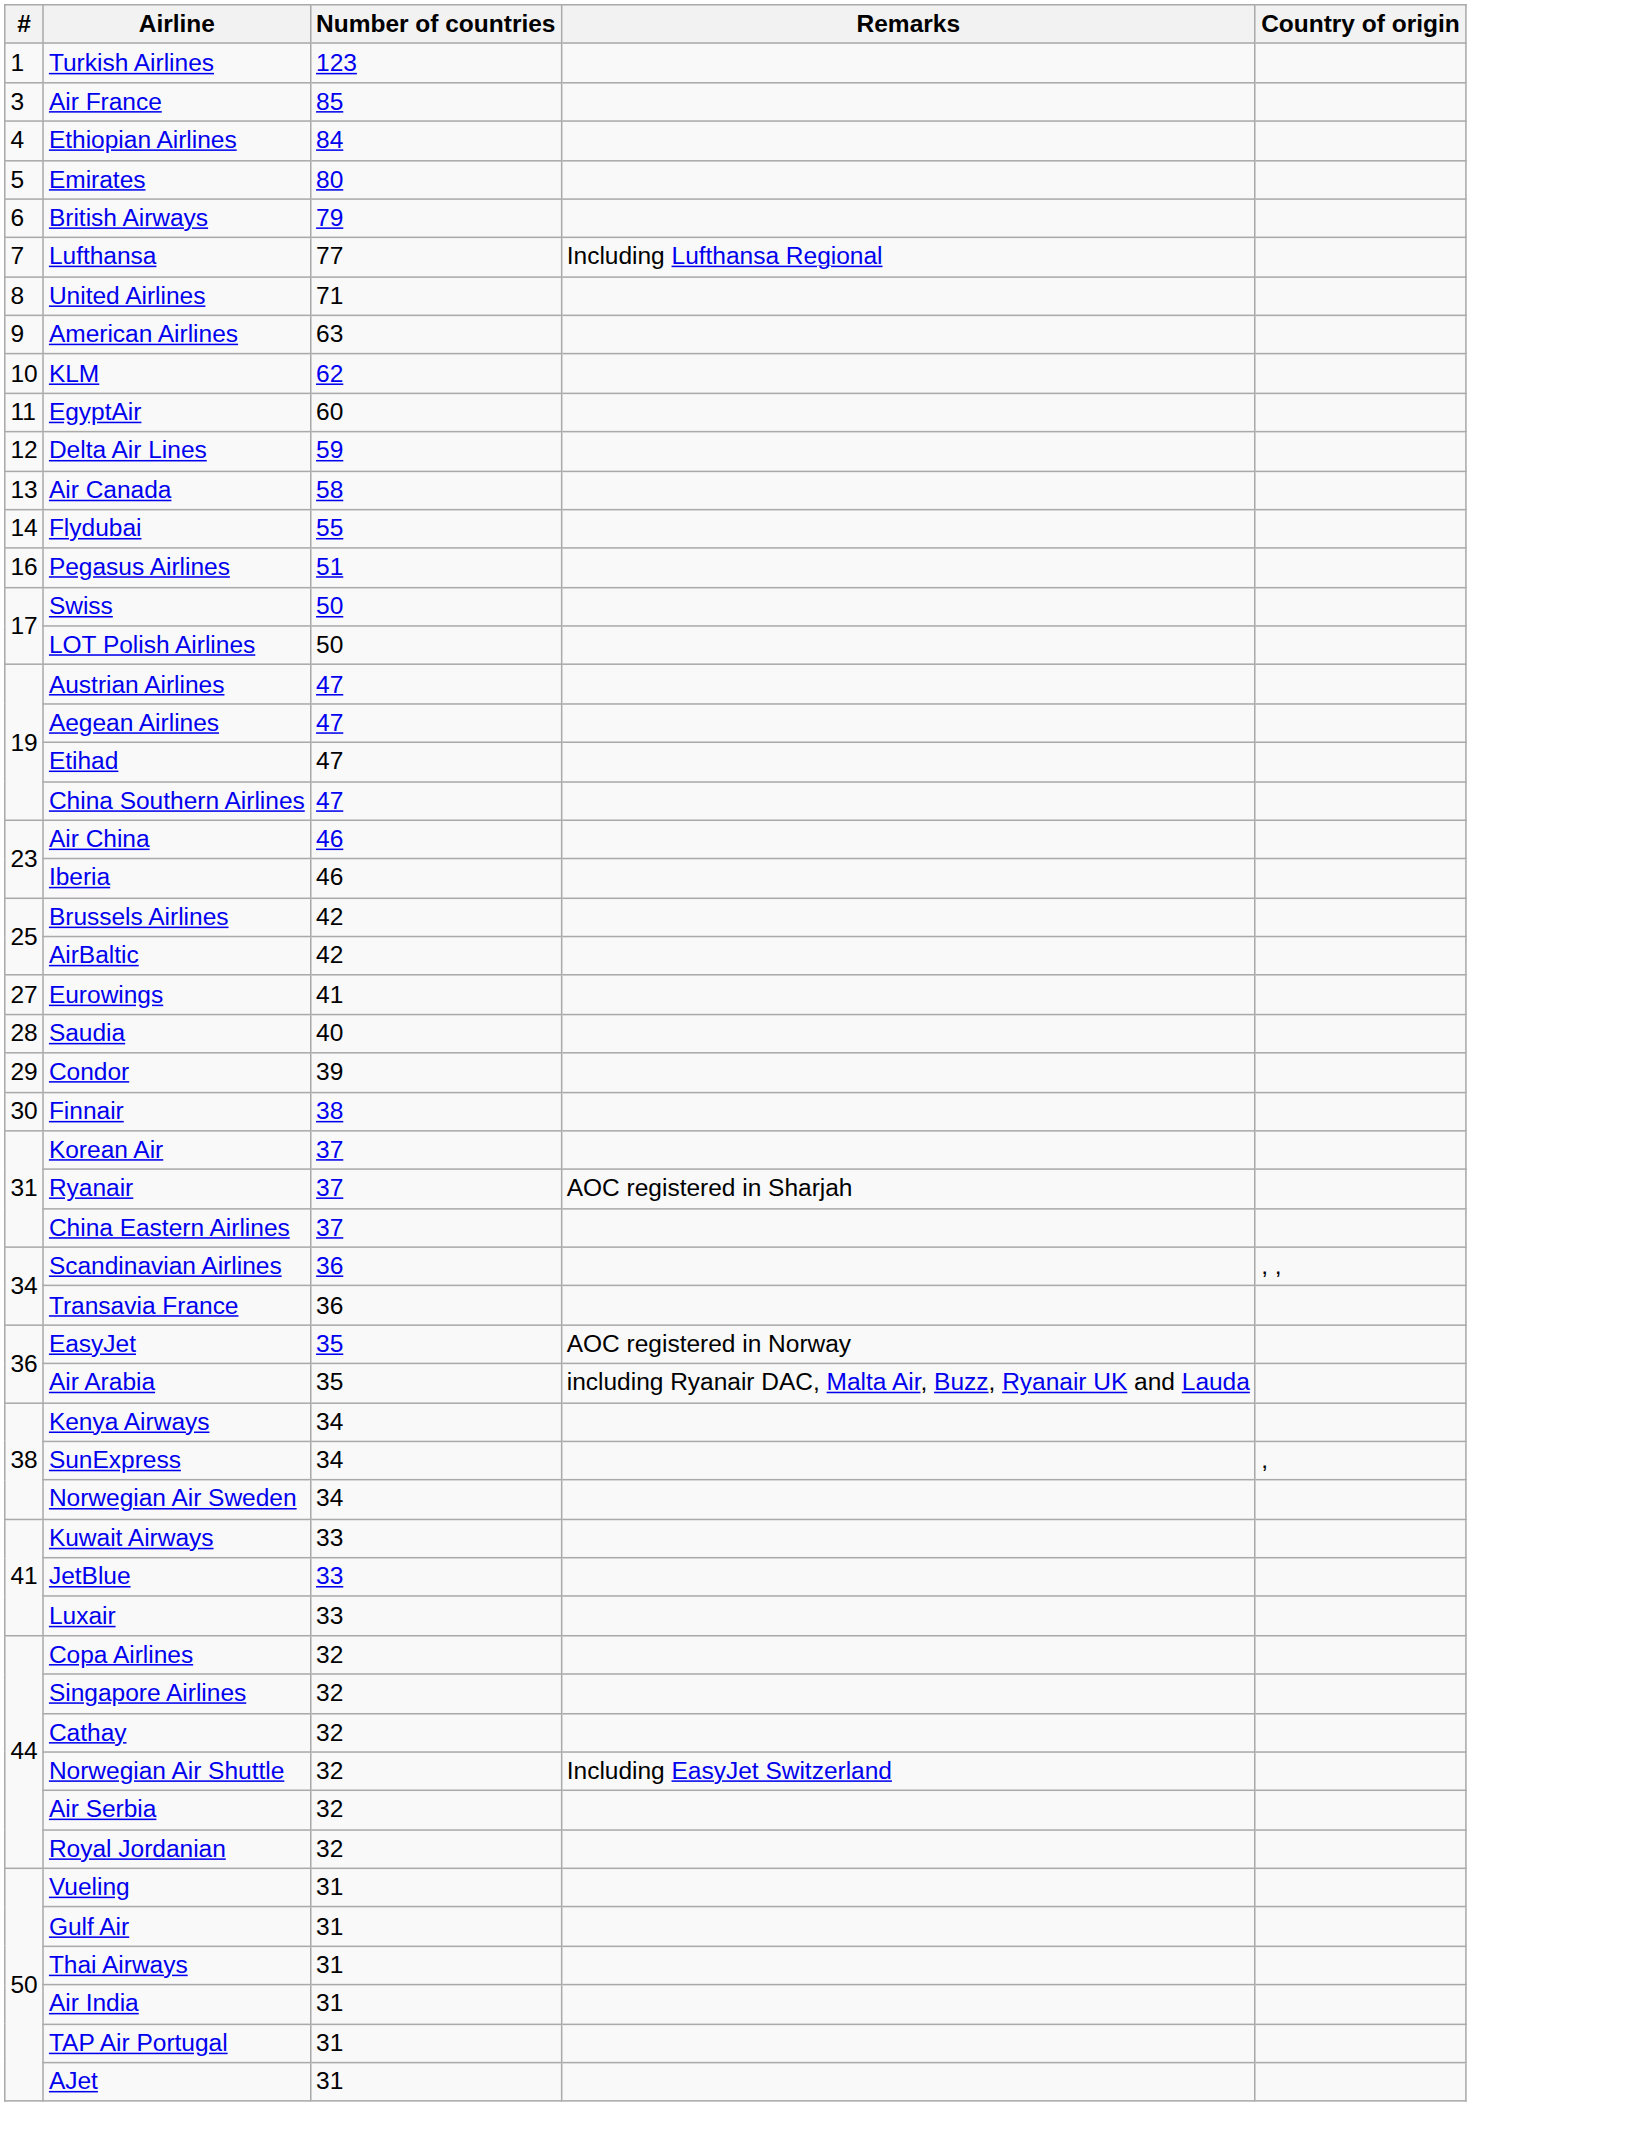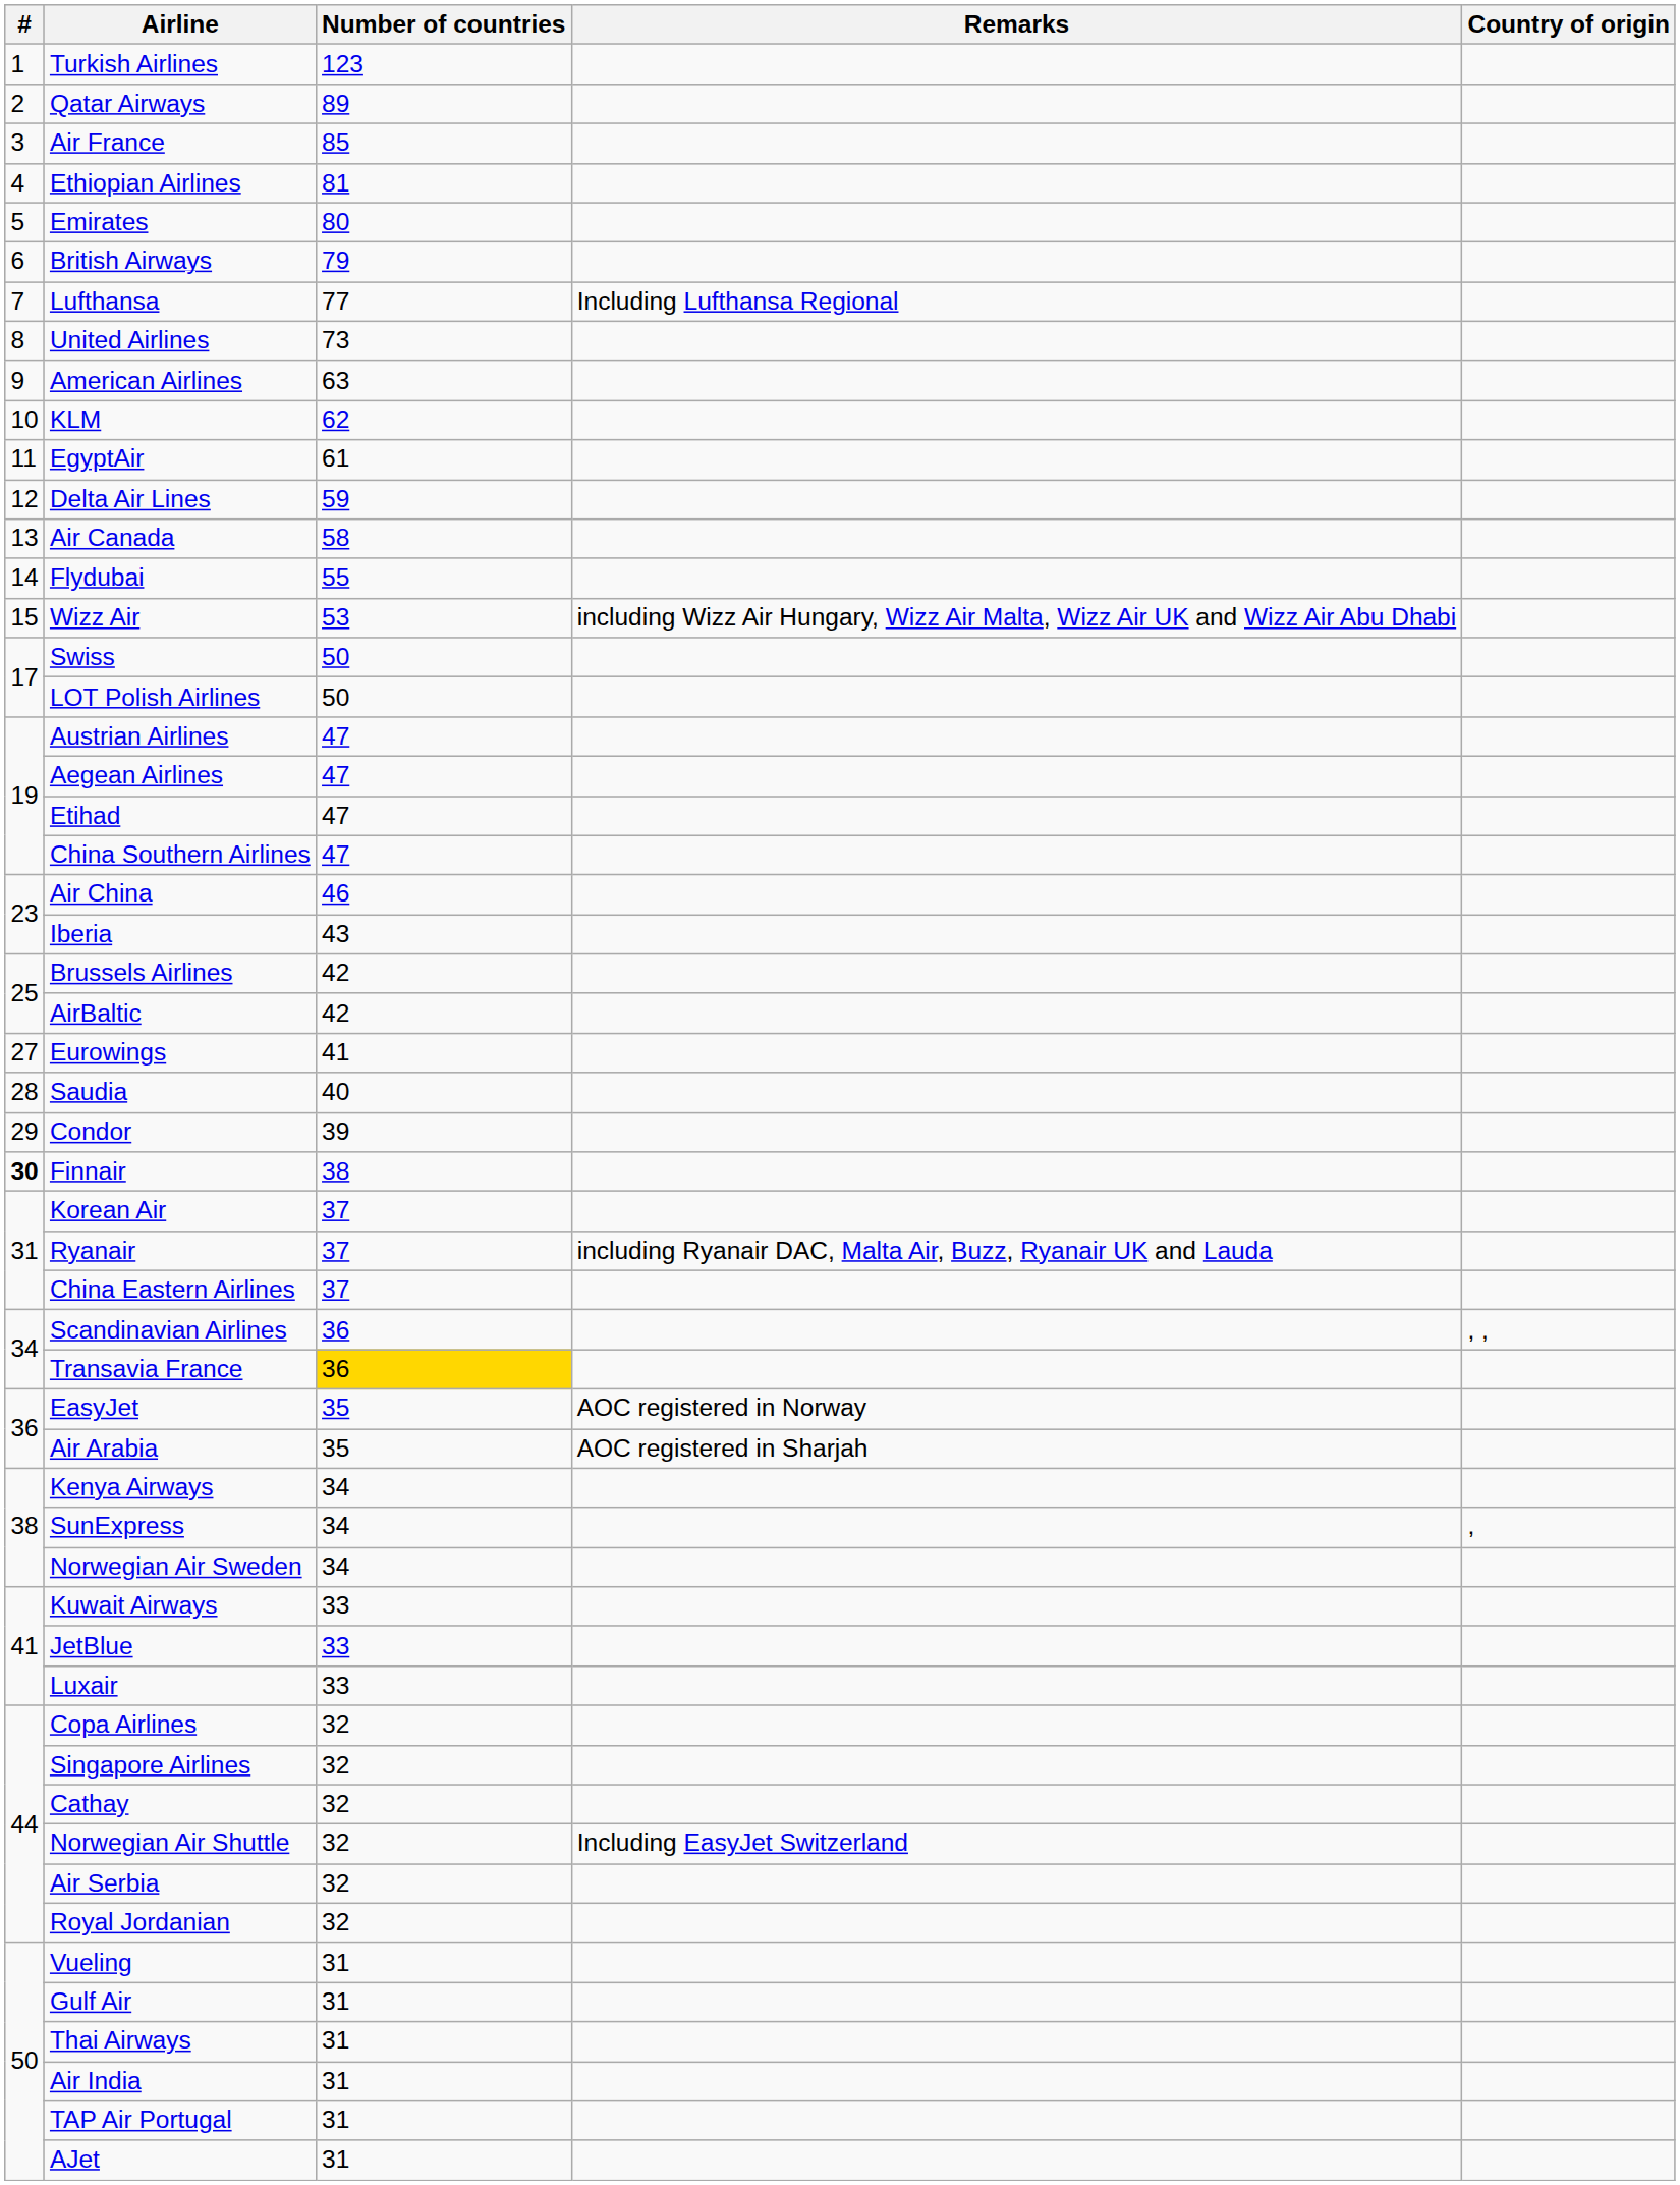+ row: 2 | Qatar Airways | 89
Ethiopian Airlines | Number of countries: 84 -> 81
United Airlines | Number of countries: 71 -> 73
EgyptAir | Number of countries: 60 -> 61
+ row: 15 | Wizz Air | 53 | including Wizz Air Hungary, Wizz Air Malta, Wizz Air UK and Wizz Air Abu Dhabi
- row: 16 | Pegasus Airlines | 51
Iberia | Number of countries: 46 -> 43
Finnair | #: normal -> bold
Ryanair | Remarks: AOC registered in Sharjah -> including Ryanair DAC, Malta Air, Buzz, Ryanair UK and Lauda
Transavia France | Number of countries: no background -> gold background
Air Arabia | Remarks: including Ryanair DAC, Malta Air, Buzz, Ryanair UK and Lauda -> AOC registered in Sharjah
